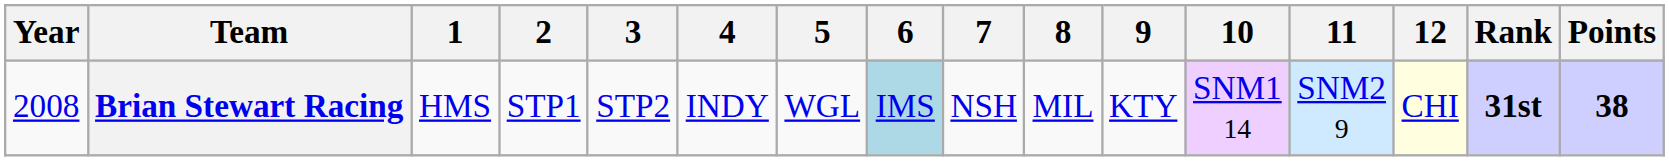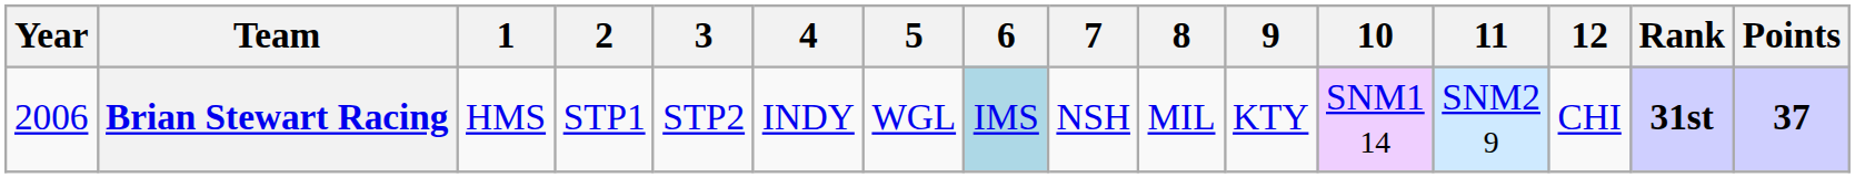Brian Stewart Racing | Year: 2008 -> 2006
Brian Stewart Racing | 12: lightyellow background -> no background
Brian Stewart Racing | Points: 38 -> 37
